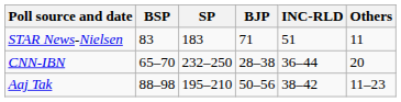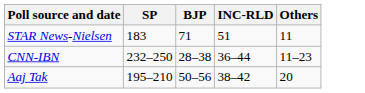- column: BSP | 83 | 65–70 | 88–98
CNN-IBN | Others: 20 -> 11–23
Aaj Tak | Others: 11–23 -> 20
